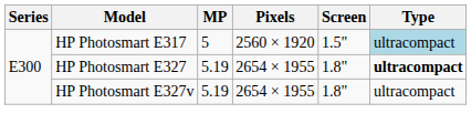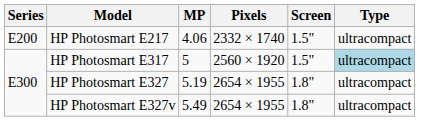+ row: E200 | HP Photosmart E217 | 4.06 | 2332 × 1740 | 1.5" | ultracompact
HP Photosmart E327 | Type: bold -> normal
HP Photosmart E327v | MP: 5.19 -> 5.49
